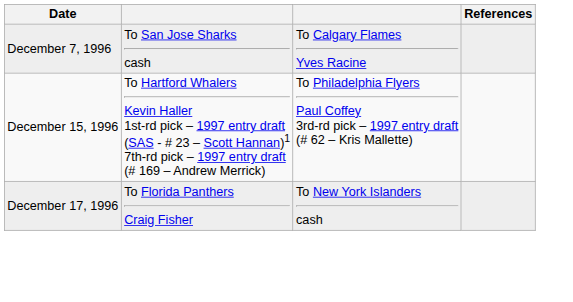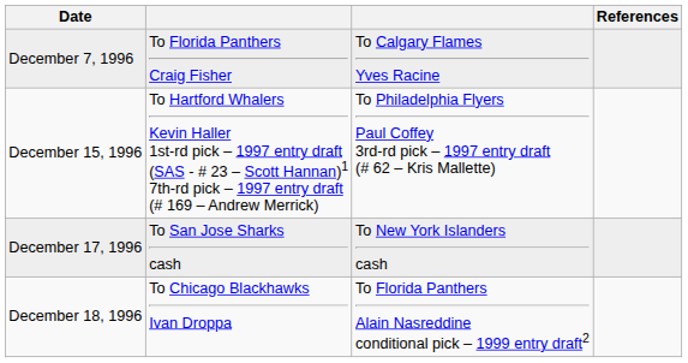December 7, 1996 | column 2: To San Jose Sharks cash -> To Florida Panthers Craig Fisher
December 17, 1996 | column 2: To Florida Panthers Craig Fisher -> To San Jose Sharks cash
+ row: December 18, 1996 | To Chicago Blackhawks Ivan Droppa | To Florida Panthers Alain Nasreddine conditional pick – 1999 entry draft2
